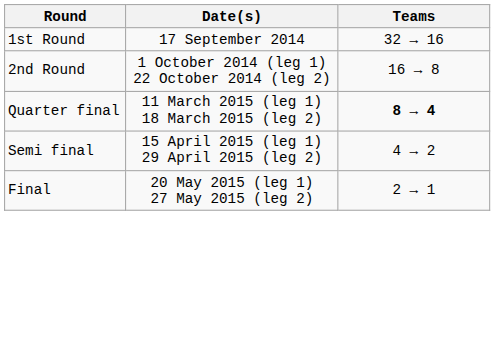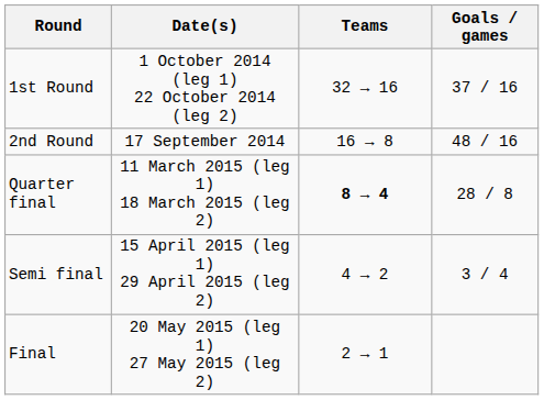+ column: Goals / games | 37 / 16 | 48 / 16 | 28 / 8 | 3 / 4
1st Round | Date(s): 17 September 2014 -> 1 October 2014 (leg 1) 22 October 2014 (leg 2)
2nd Round | Date(s): 1 October 2014 (leg 1) 22 October 2014 (leg 2) -> 17 September 2014
